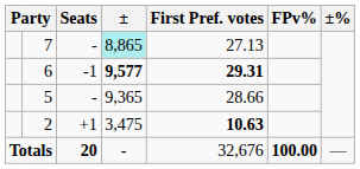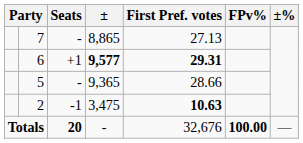7 | ±: paleturquoise background -> no background
6 | Seats: -1 -> +1
2 | Seats: +1 -> -1
